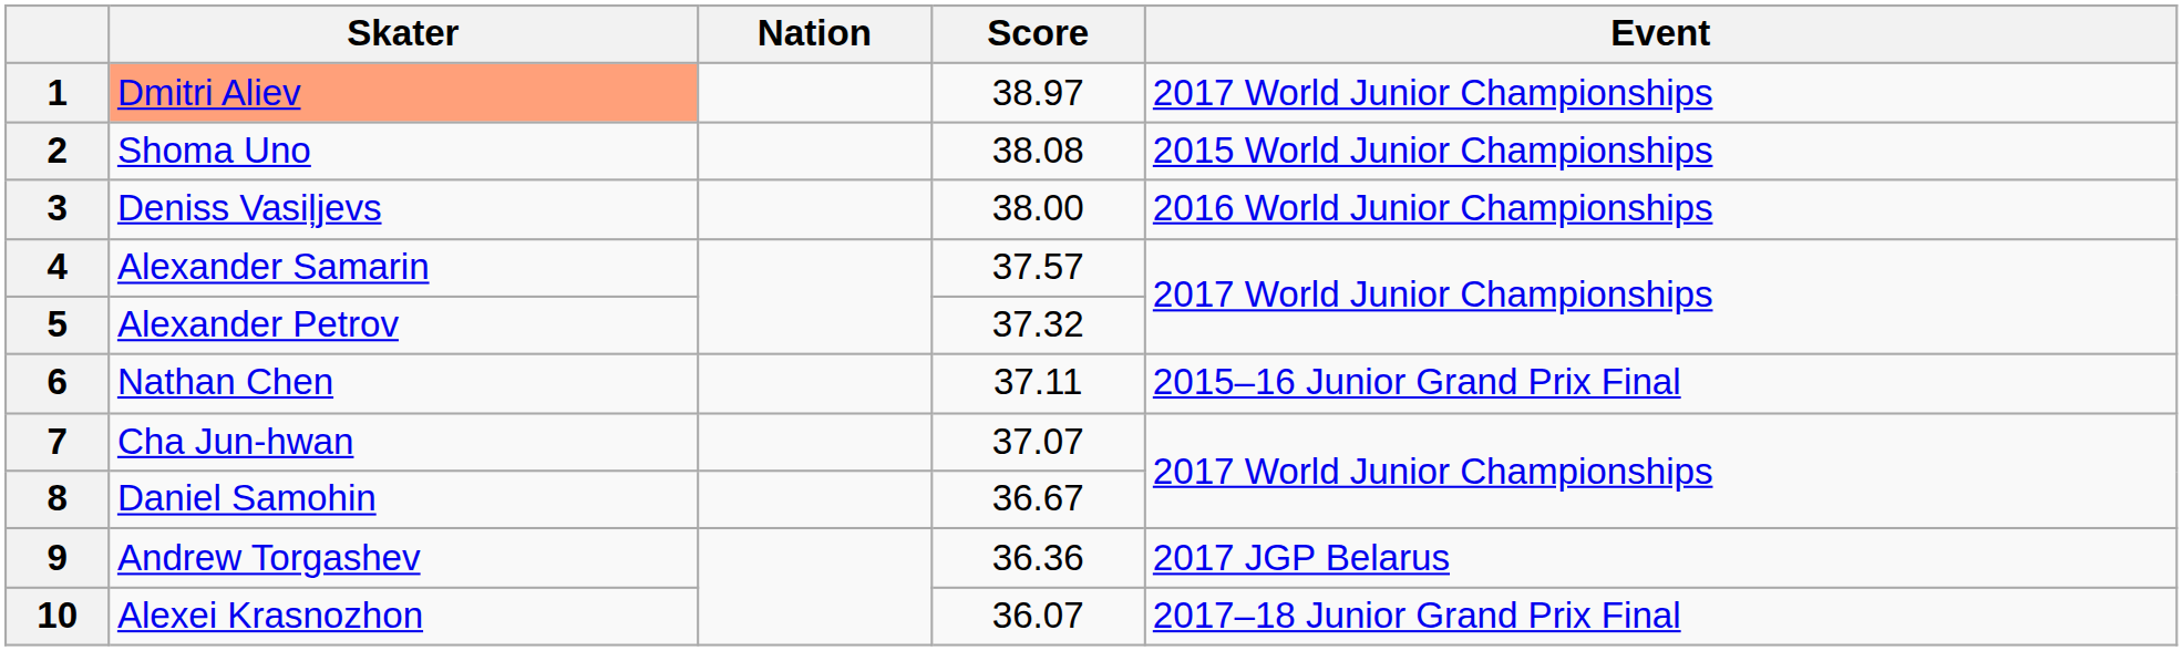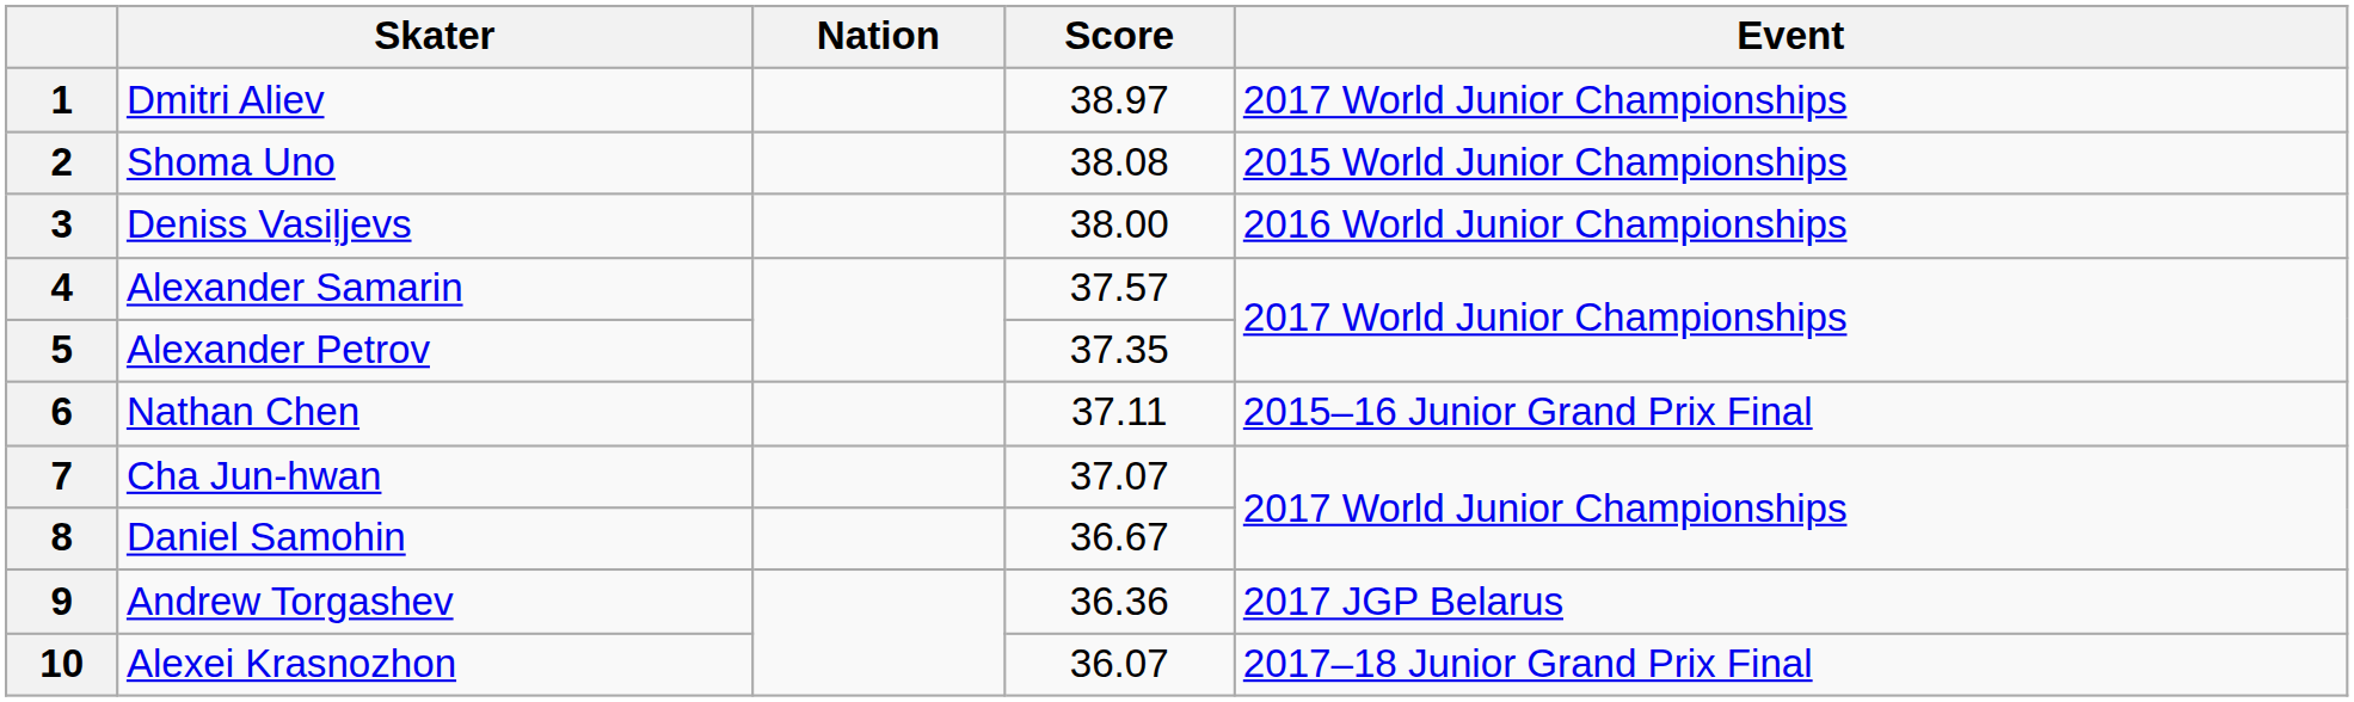1 | Skater: lightsalmon background -> no background
5 | Score: 37.32 -> 37.35
